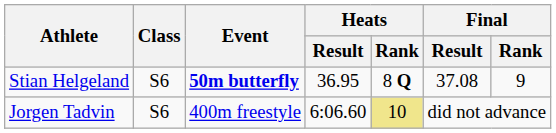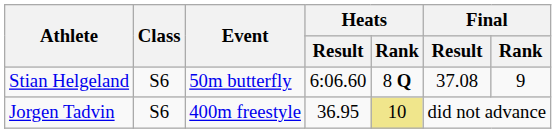Stian Helgeland | Event: bold -> normal
Stian Helgeland | Heats / Result: 36.95 -> 6:06.60
Jorgen Tadvin | Heats / Result: 6:06.60 -> 36.95
